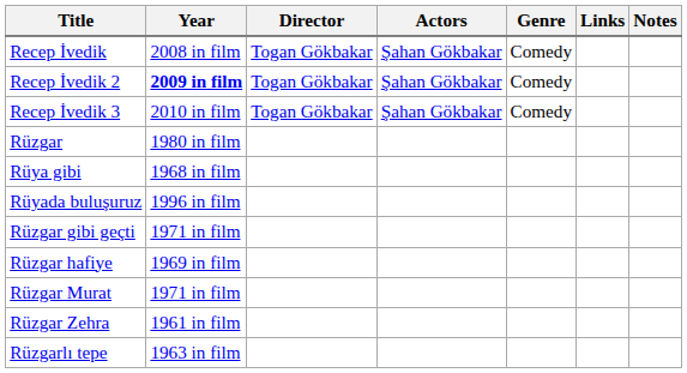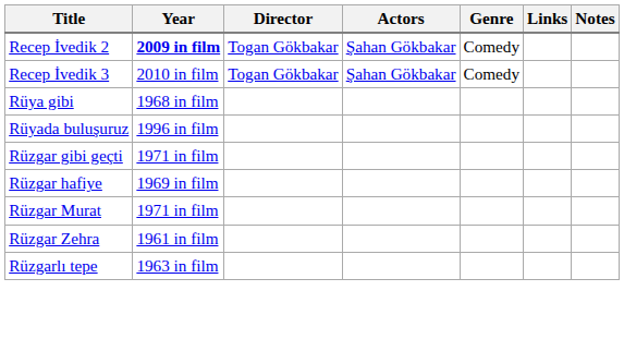- row: Recep İvedik | 2008 in film | Togan Gökbakar | Şahan Gökbakar | Comedy
- row: Rüzgar | 1980 in film
